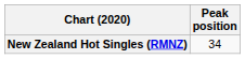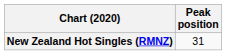New Zealand Hot Singles (RMNZ) | Peak position: 34 -> 31
